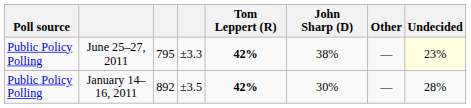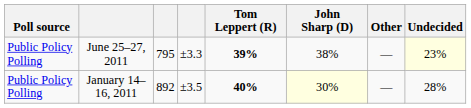June 25–27, 2011 | Tom Leppert (R): 42% -> 39%
January 14–16, 2011 | Tom Leppert (R): 42% -> 40%
January 14–16, 2011 | John Sharp (D): no background -> lightyellow background
